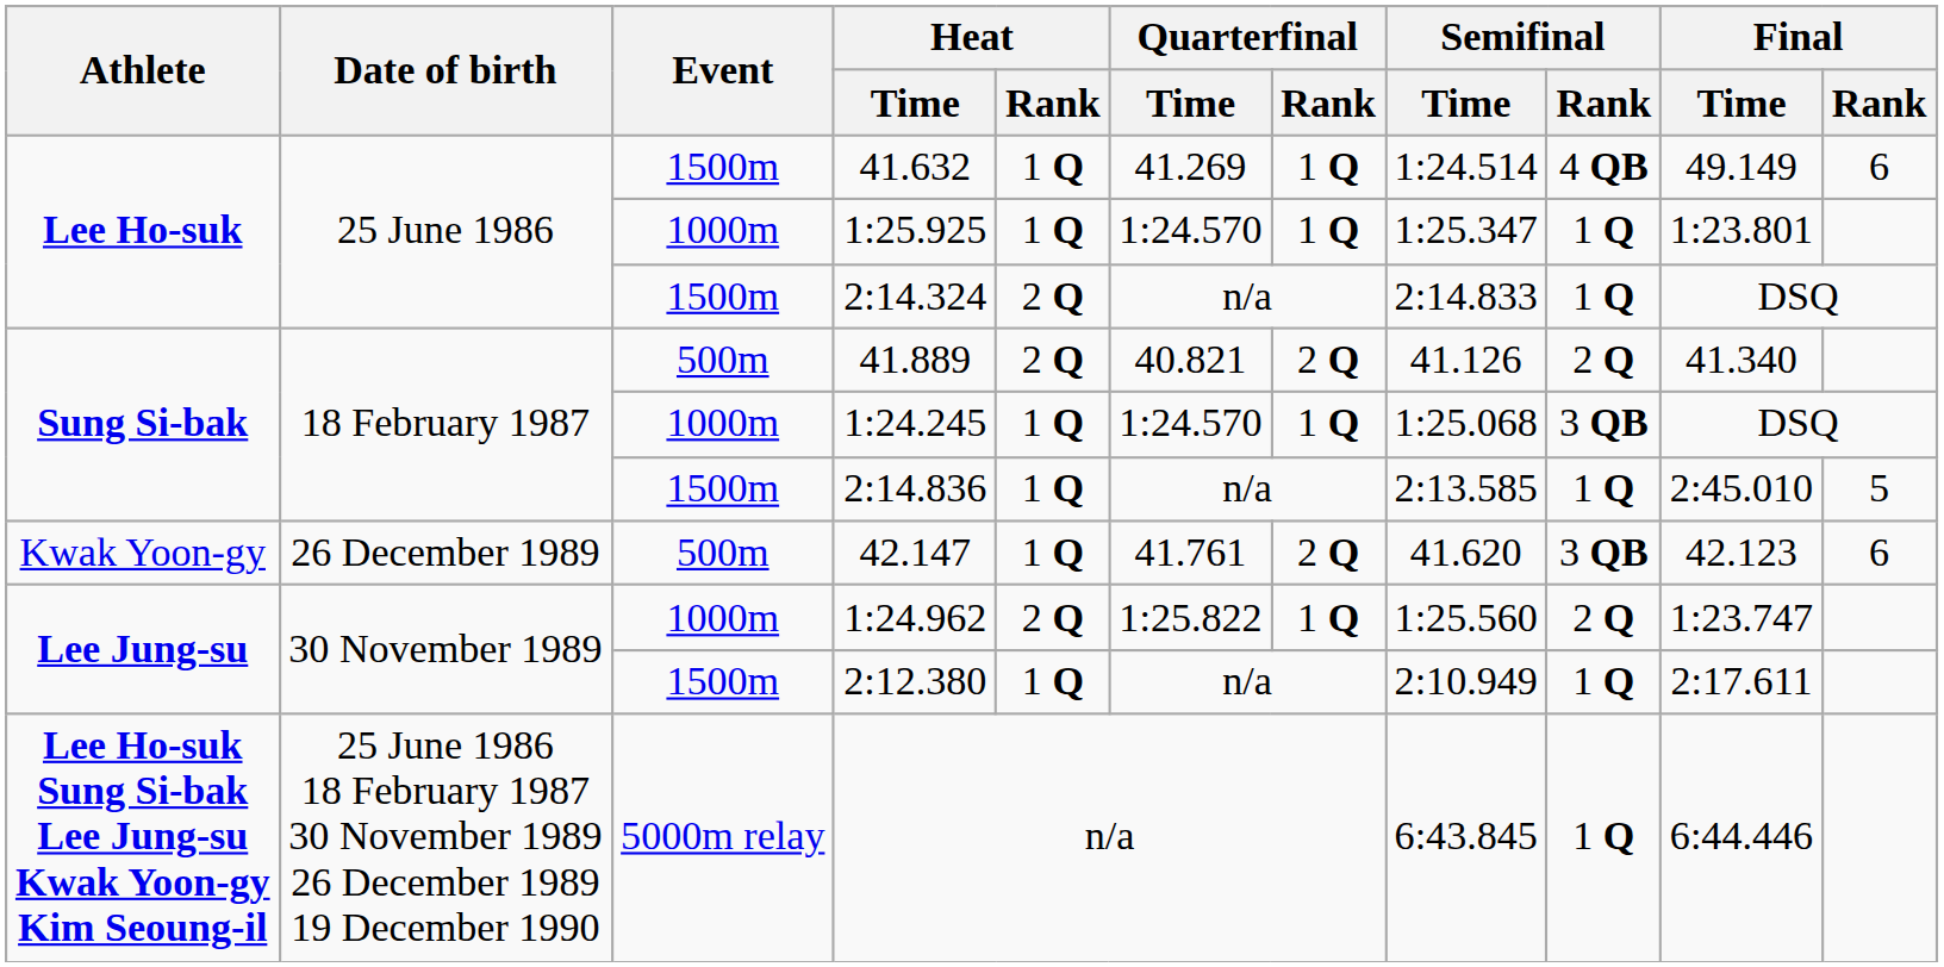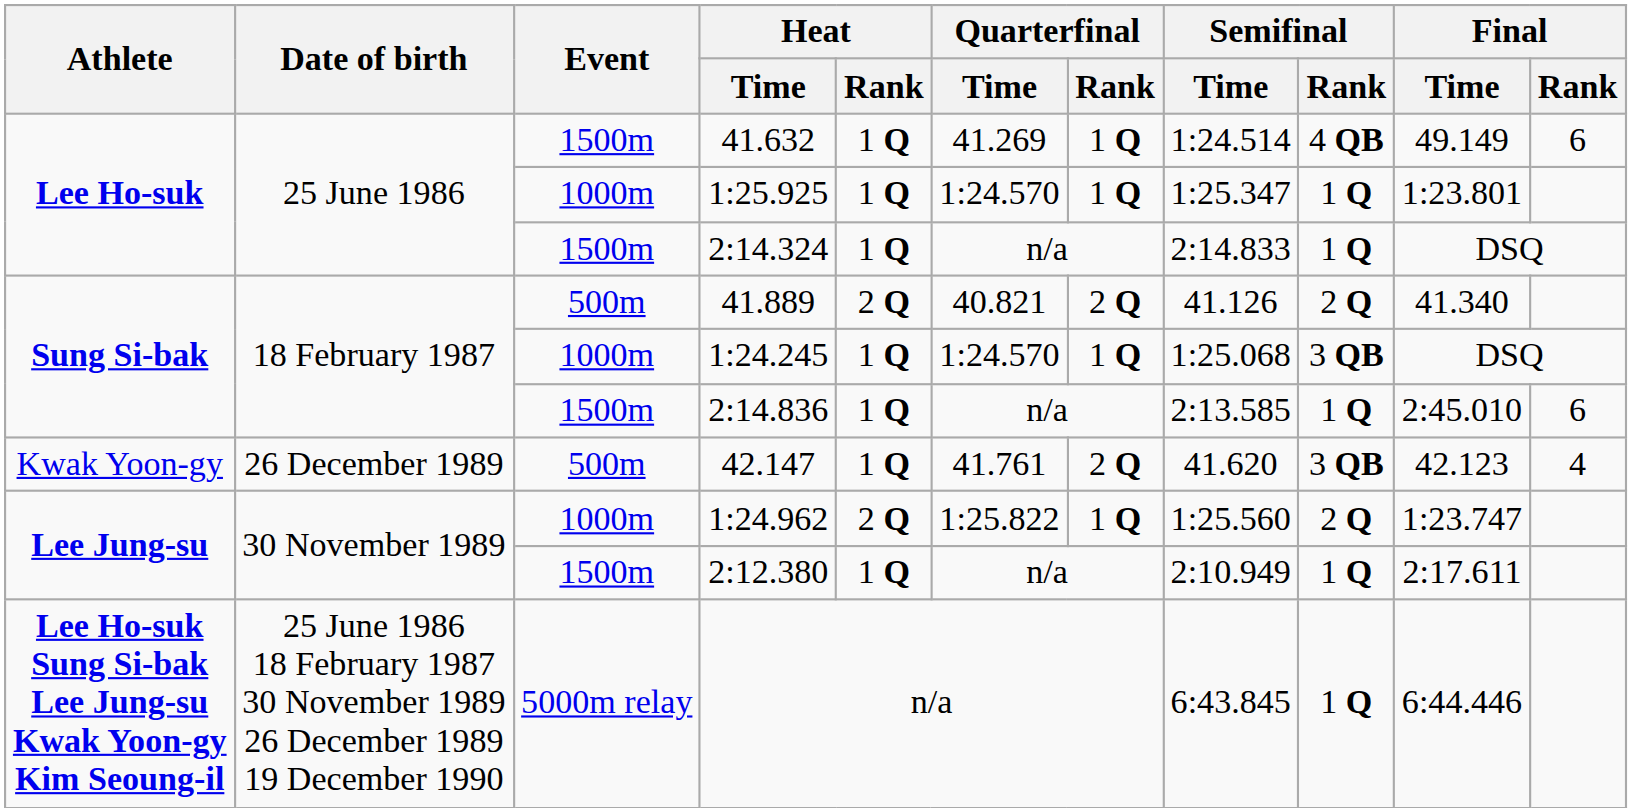2:14.324 | Heat / Rank: 2 Q -> 1 Q
2:14.836 | Final / Rank: 5 -> 6
42.147 | Final / Rank: 6 -> 4
